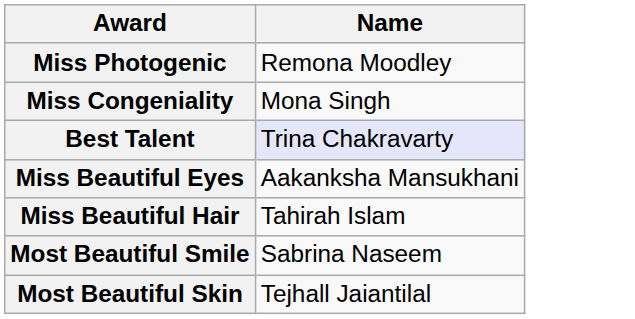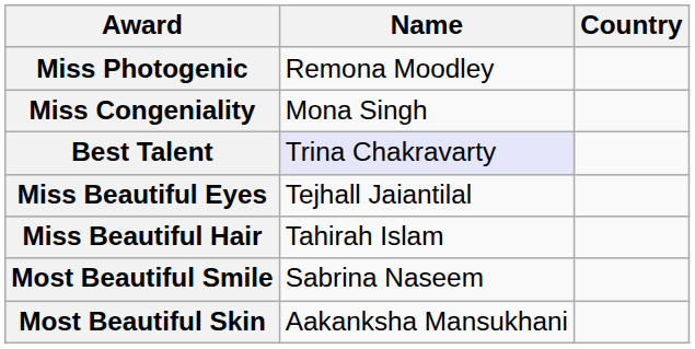+ column: Country
Miss Beautiful Eyes | Name: Aakanksha Mansukhani -> Tejhall Jaiantilal
Most Beautiful Skin | Name: Tejhall Jaiantilal -> Aakanksha Mansukhani
